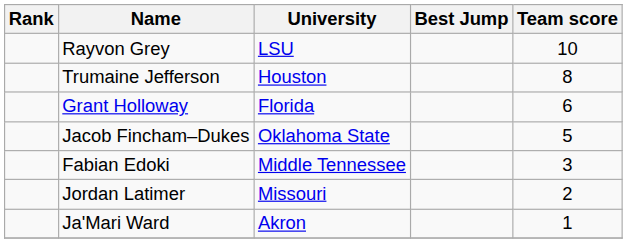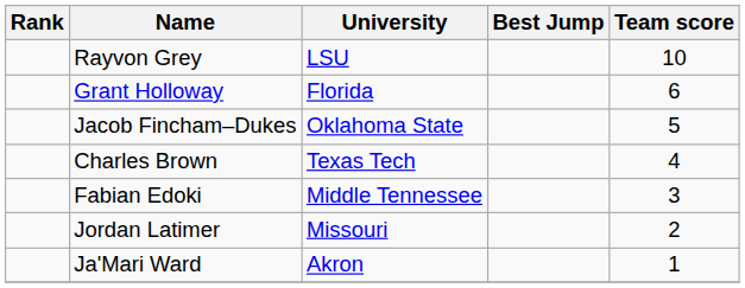- row: Trumaine Jefferson | Houston | 8
+ row: Charles Brown | Texas Tech | 4
